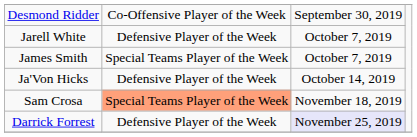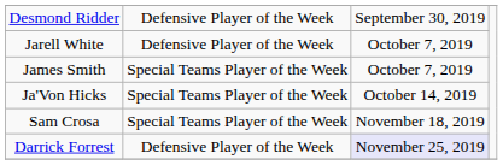Desmond Ridder | column 2: Co-Offensive Player of the Week -> Defensive Player of the Week
Ja'Von Hicks | column 2: Defensive Player of the Week -> Special Teams Player of the Week
Sam Crosa | column 2: lightsalmon background -> no background
